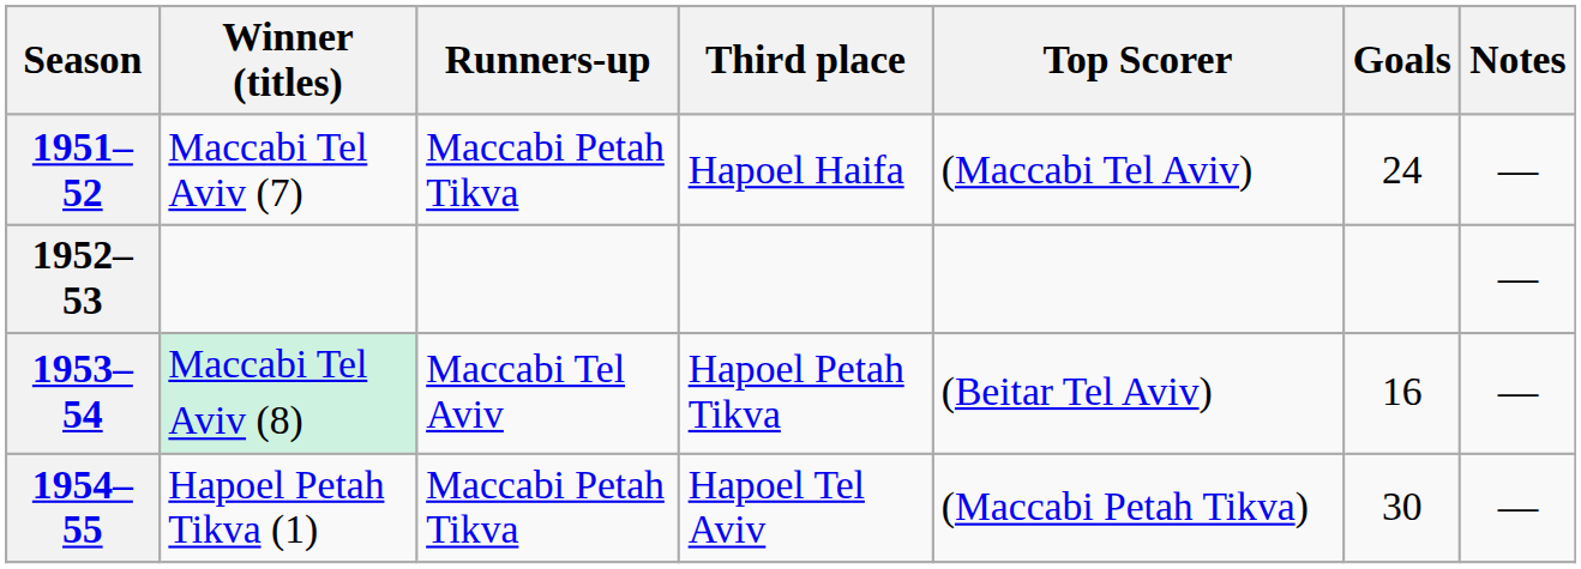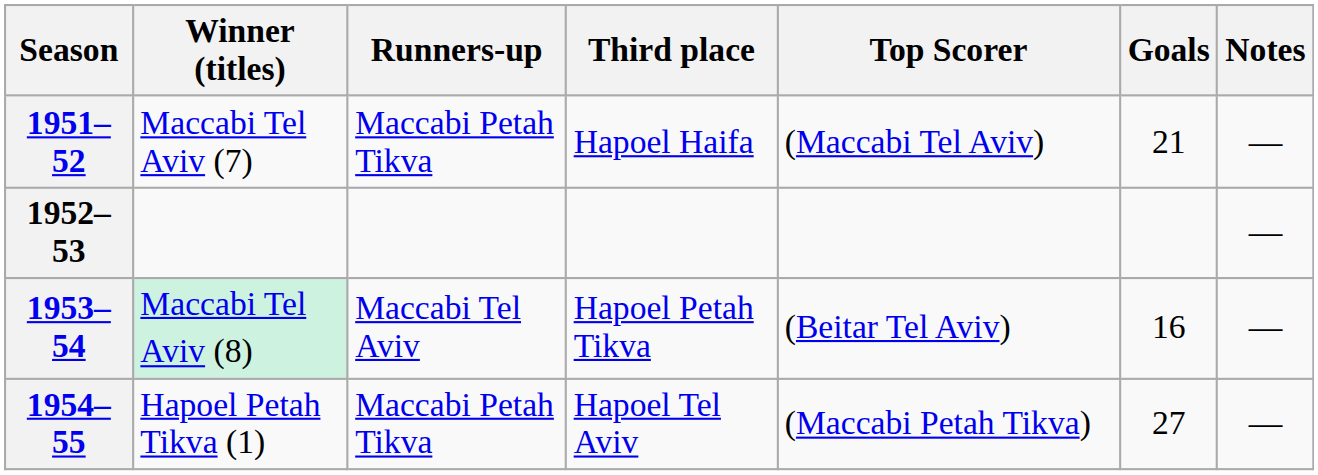1951–52 | Goals: 24 -> 21
1954–55 | Goals: 30 -> 27
